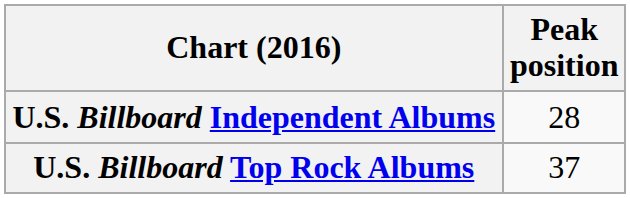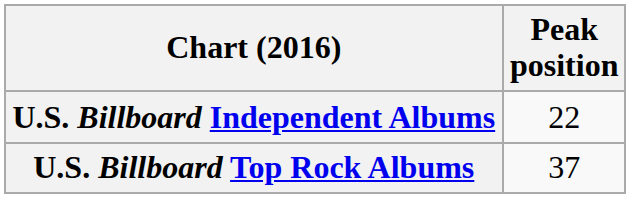U.S. Billboard Independent Albums | Peak position: 28 -> 22
